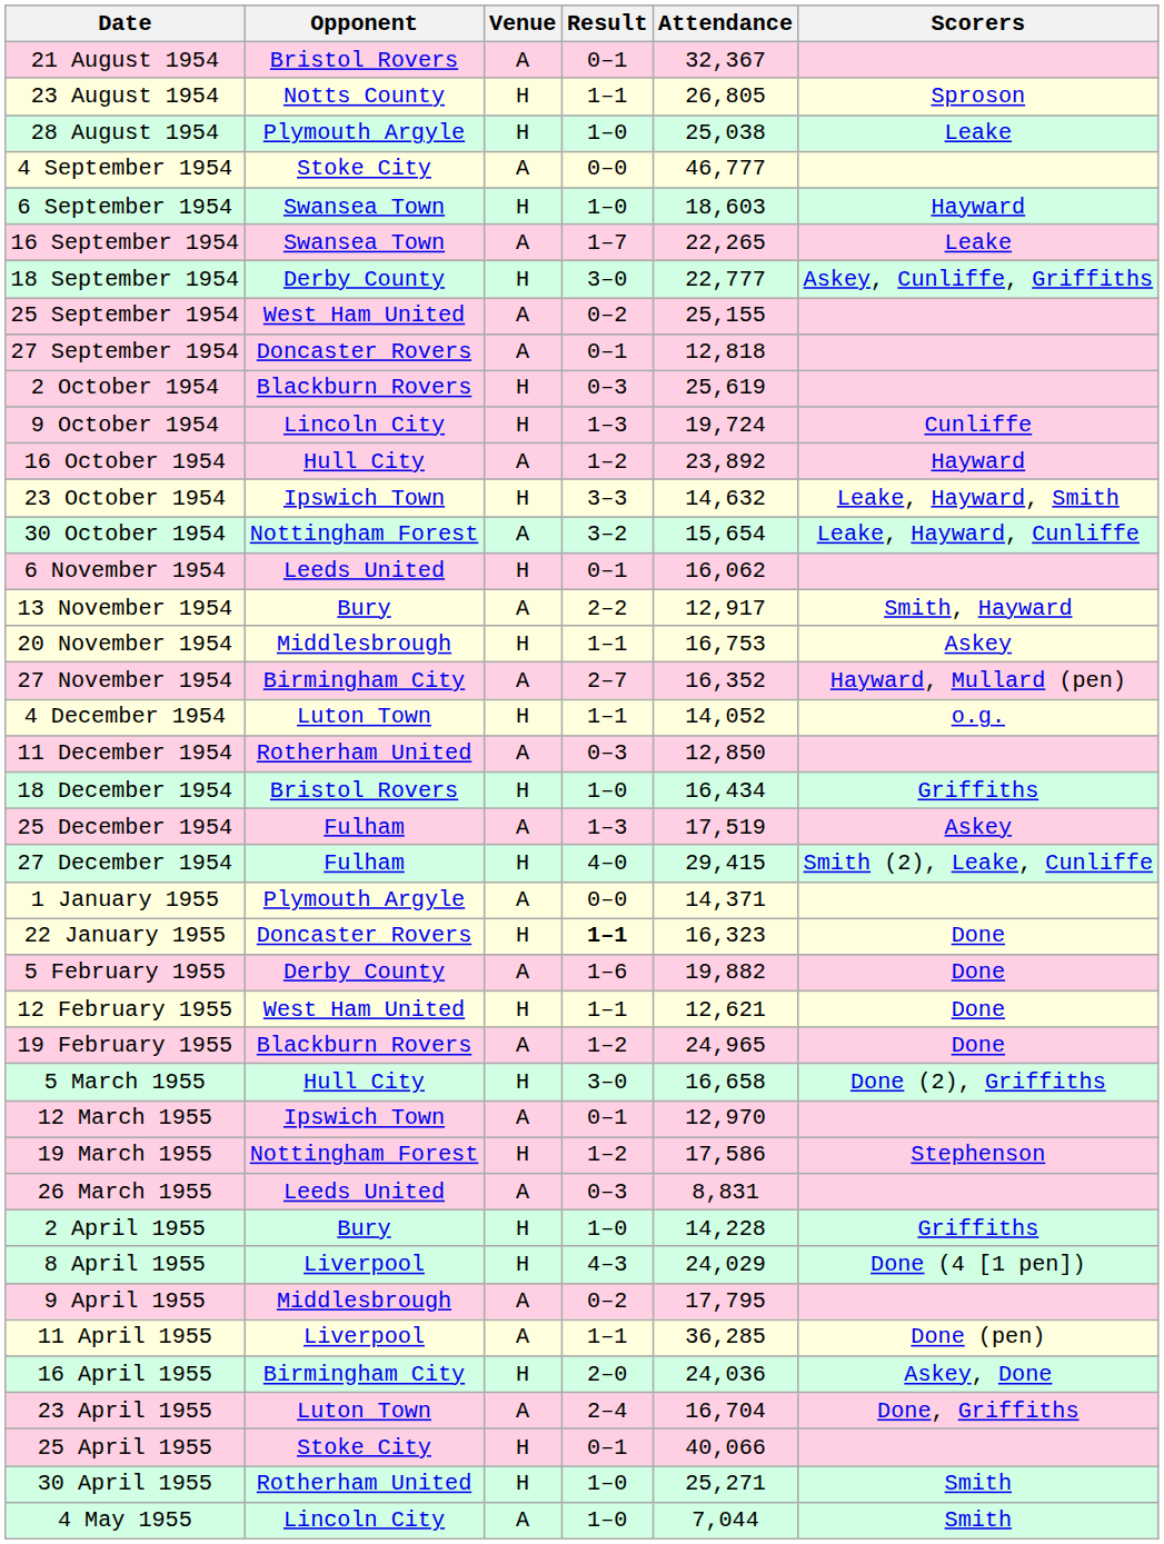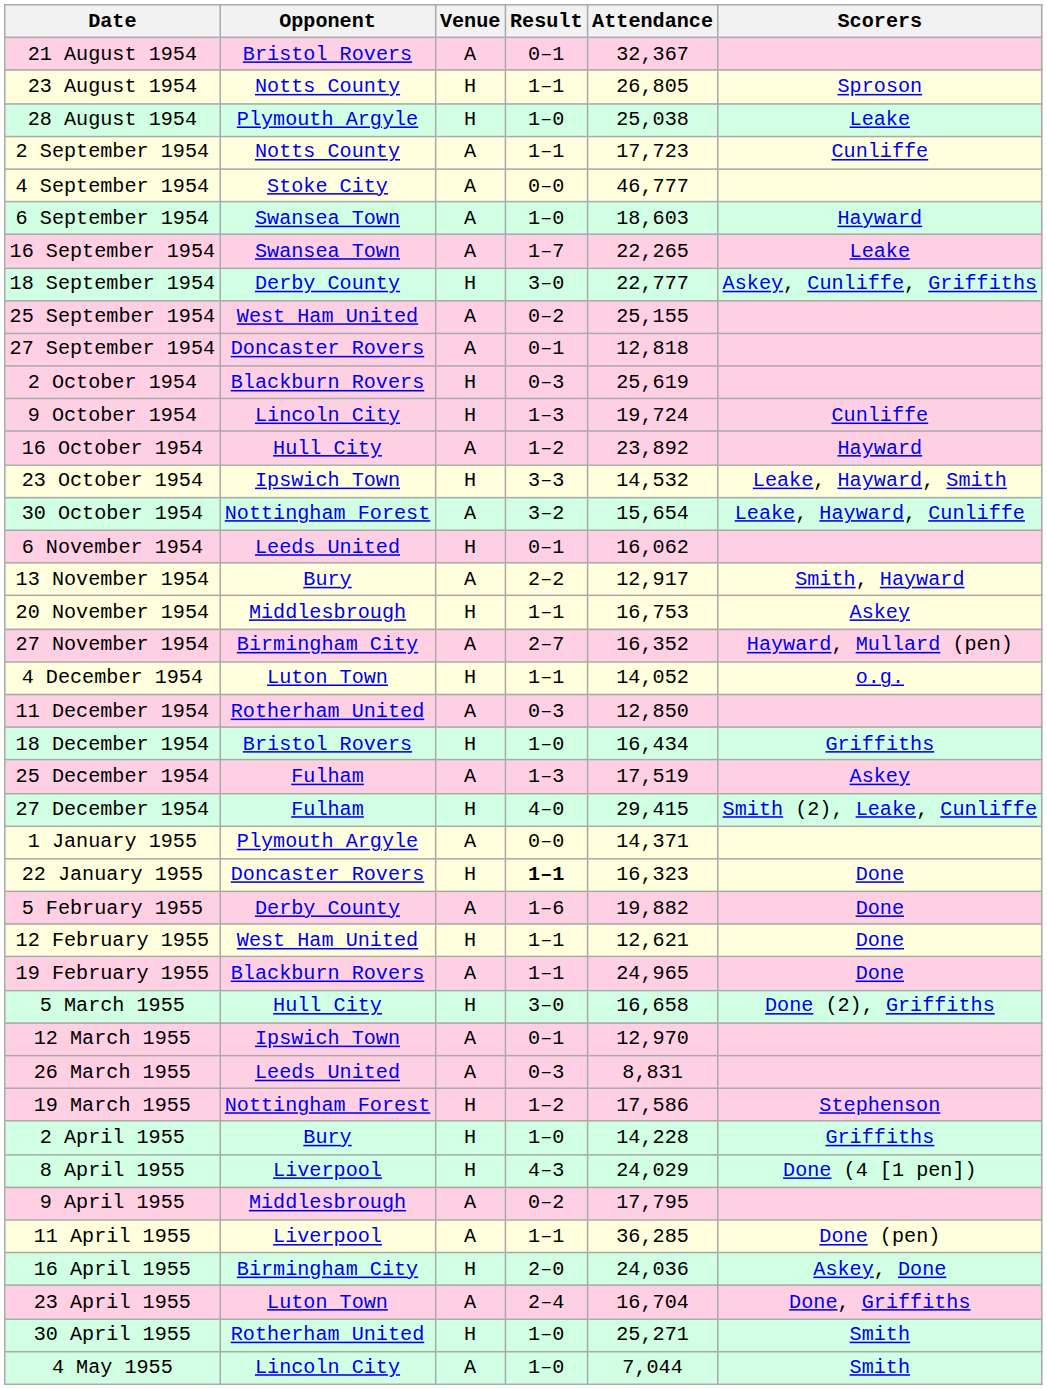+ row: 2 September 1954 | Notts County | A | 1–1 | 17,723 | Cunliffe
6 September 1954 | Venue: H -> A
23 October 1954 | Attendance: 14,632 -> 14,532
19 February 1955 | Result: 1–2 -> 1–1
rows swapped: 19 March 1955 <-> 26 March 1955
- row: 25 April 1955 | Stoke City | H | 0–1 | 40,066
